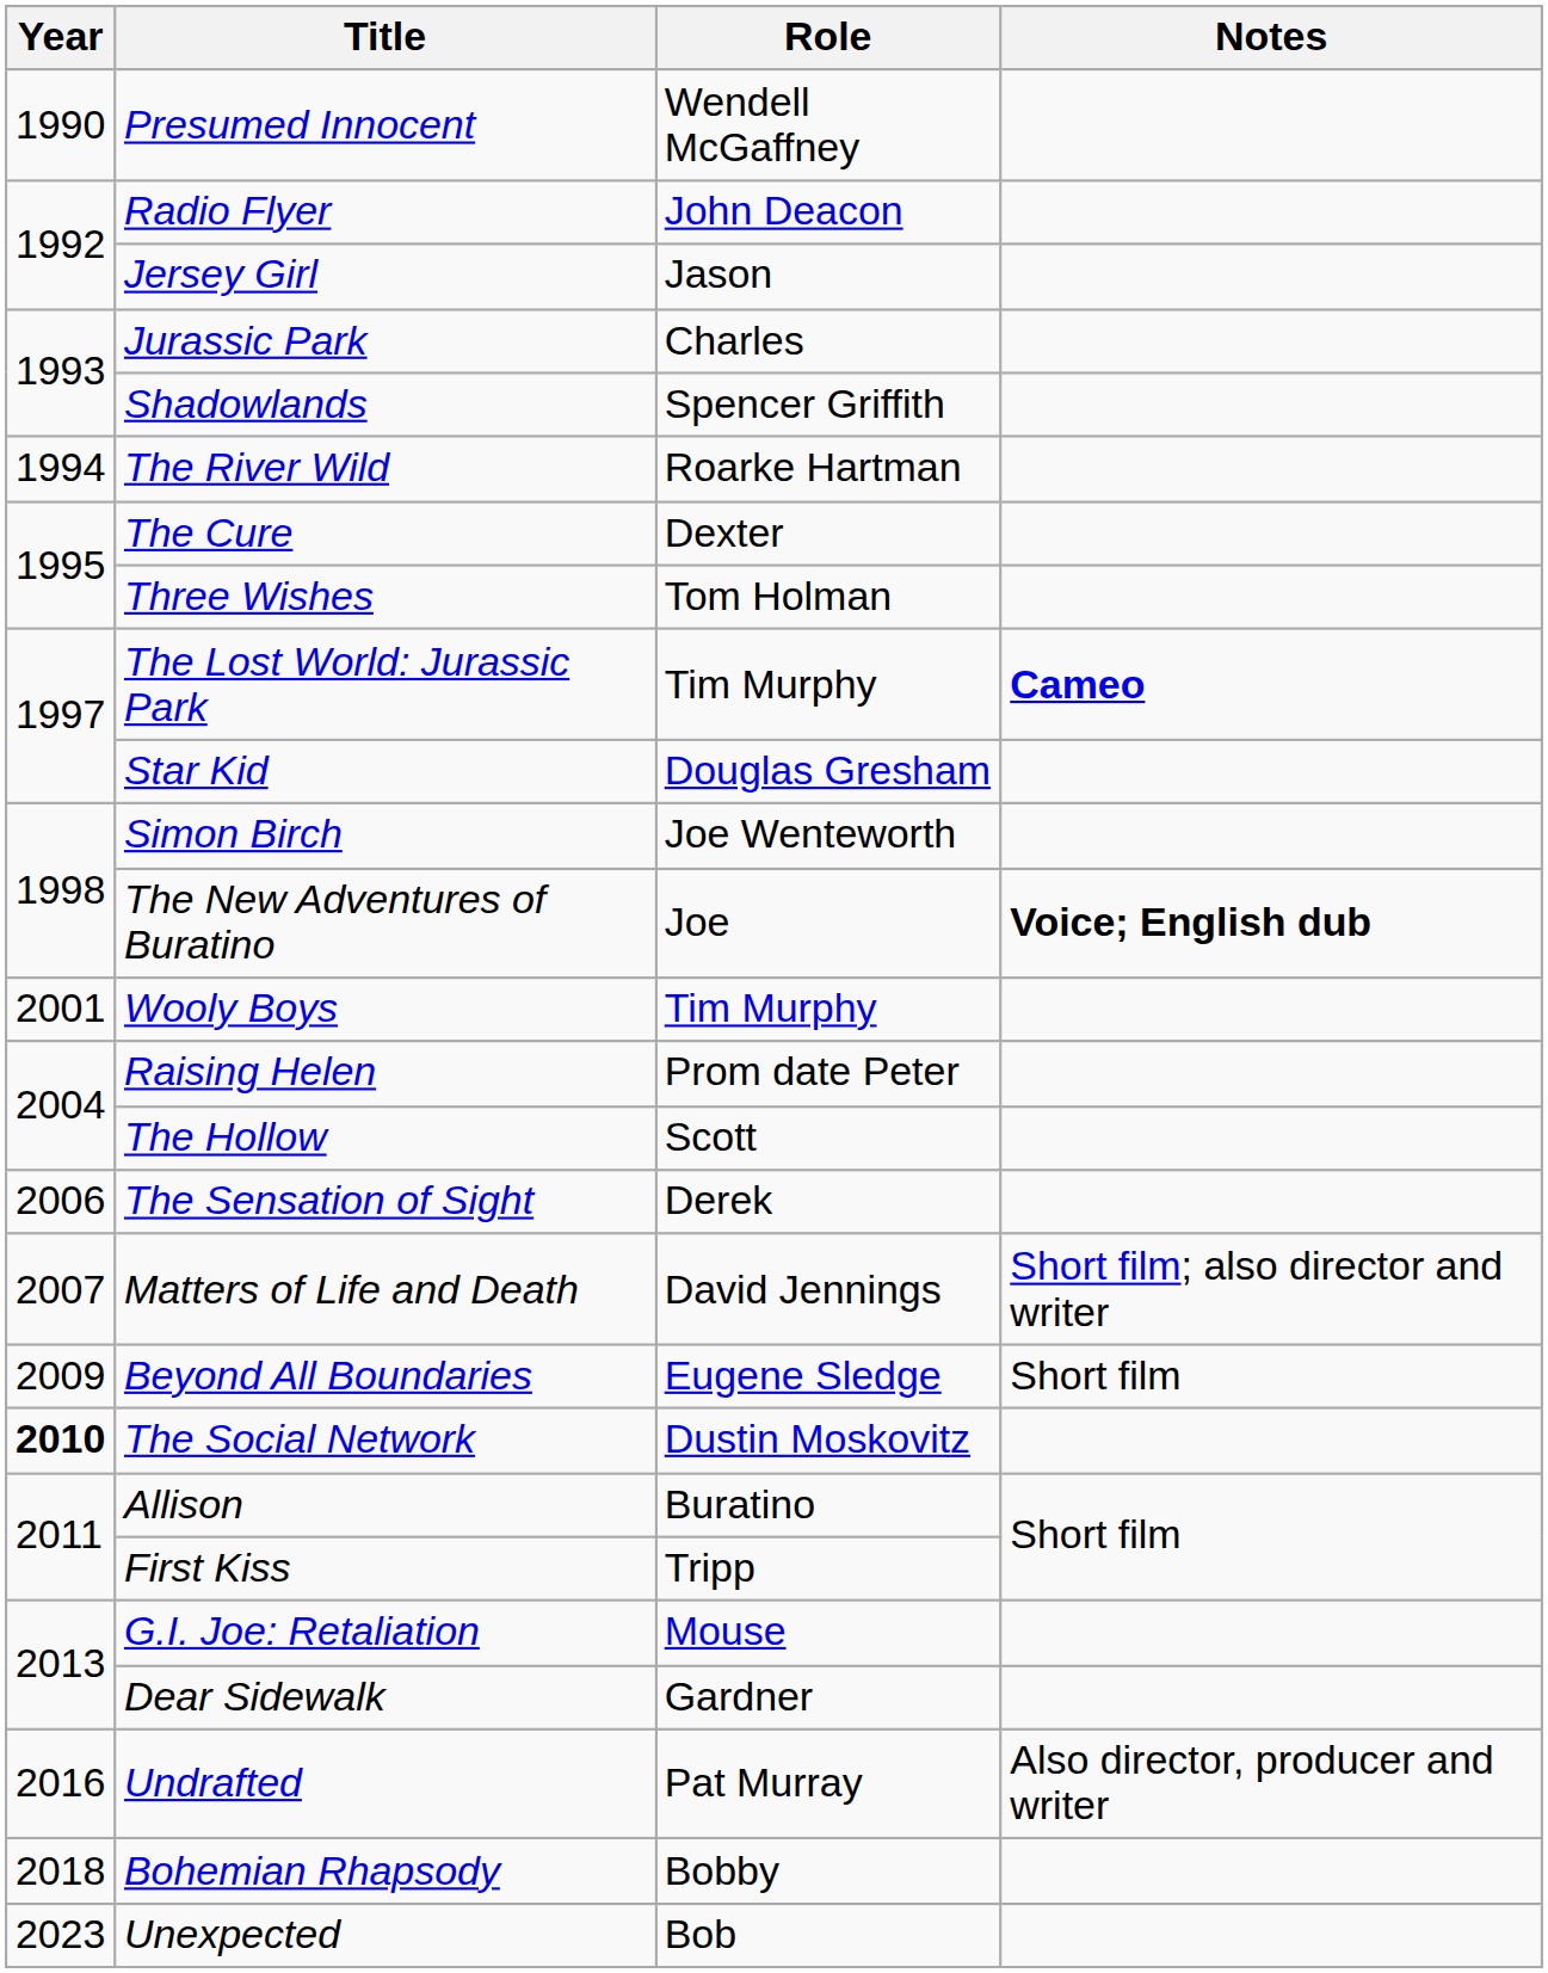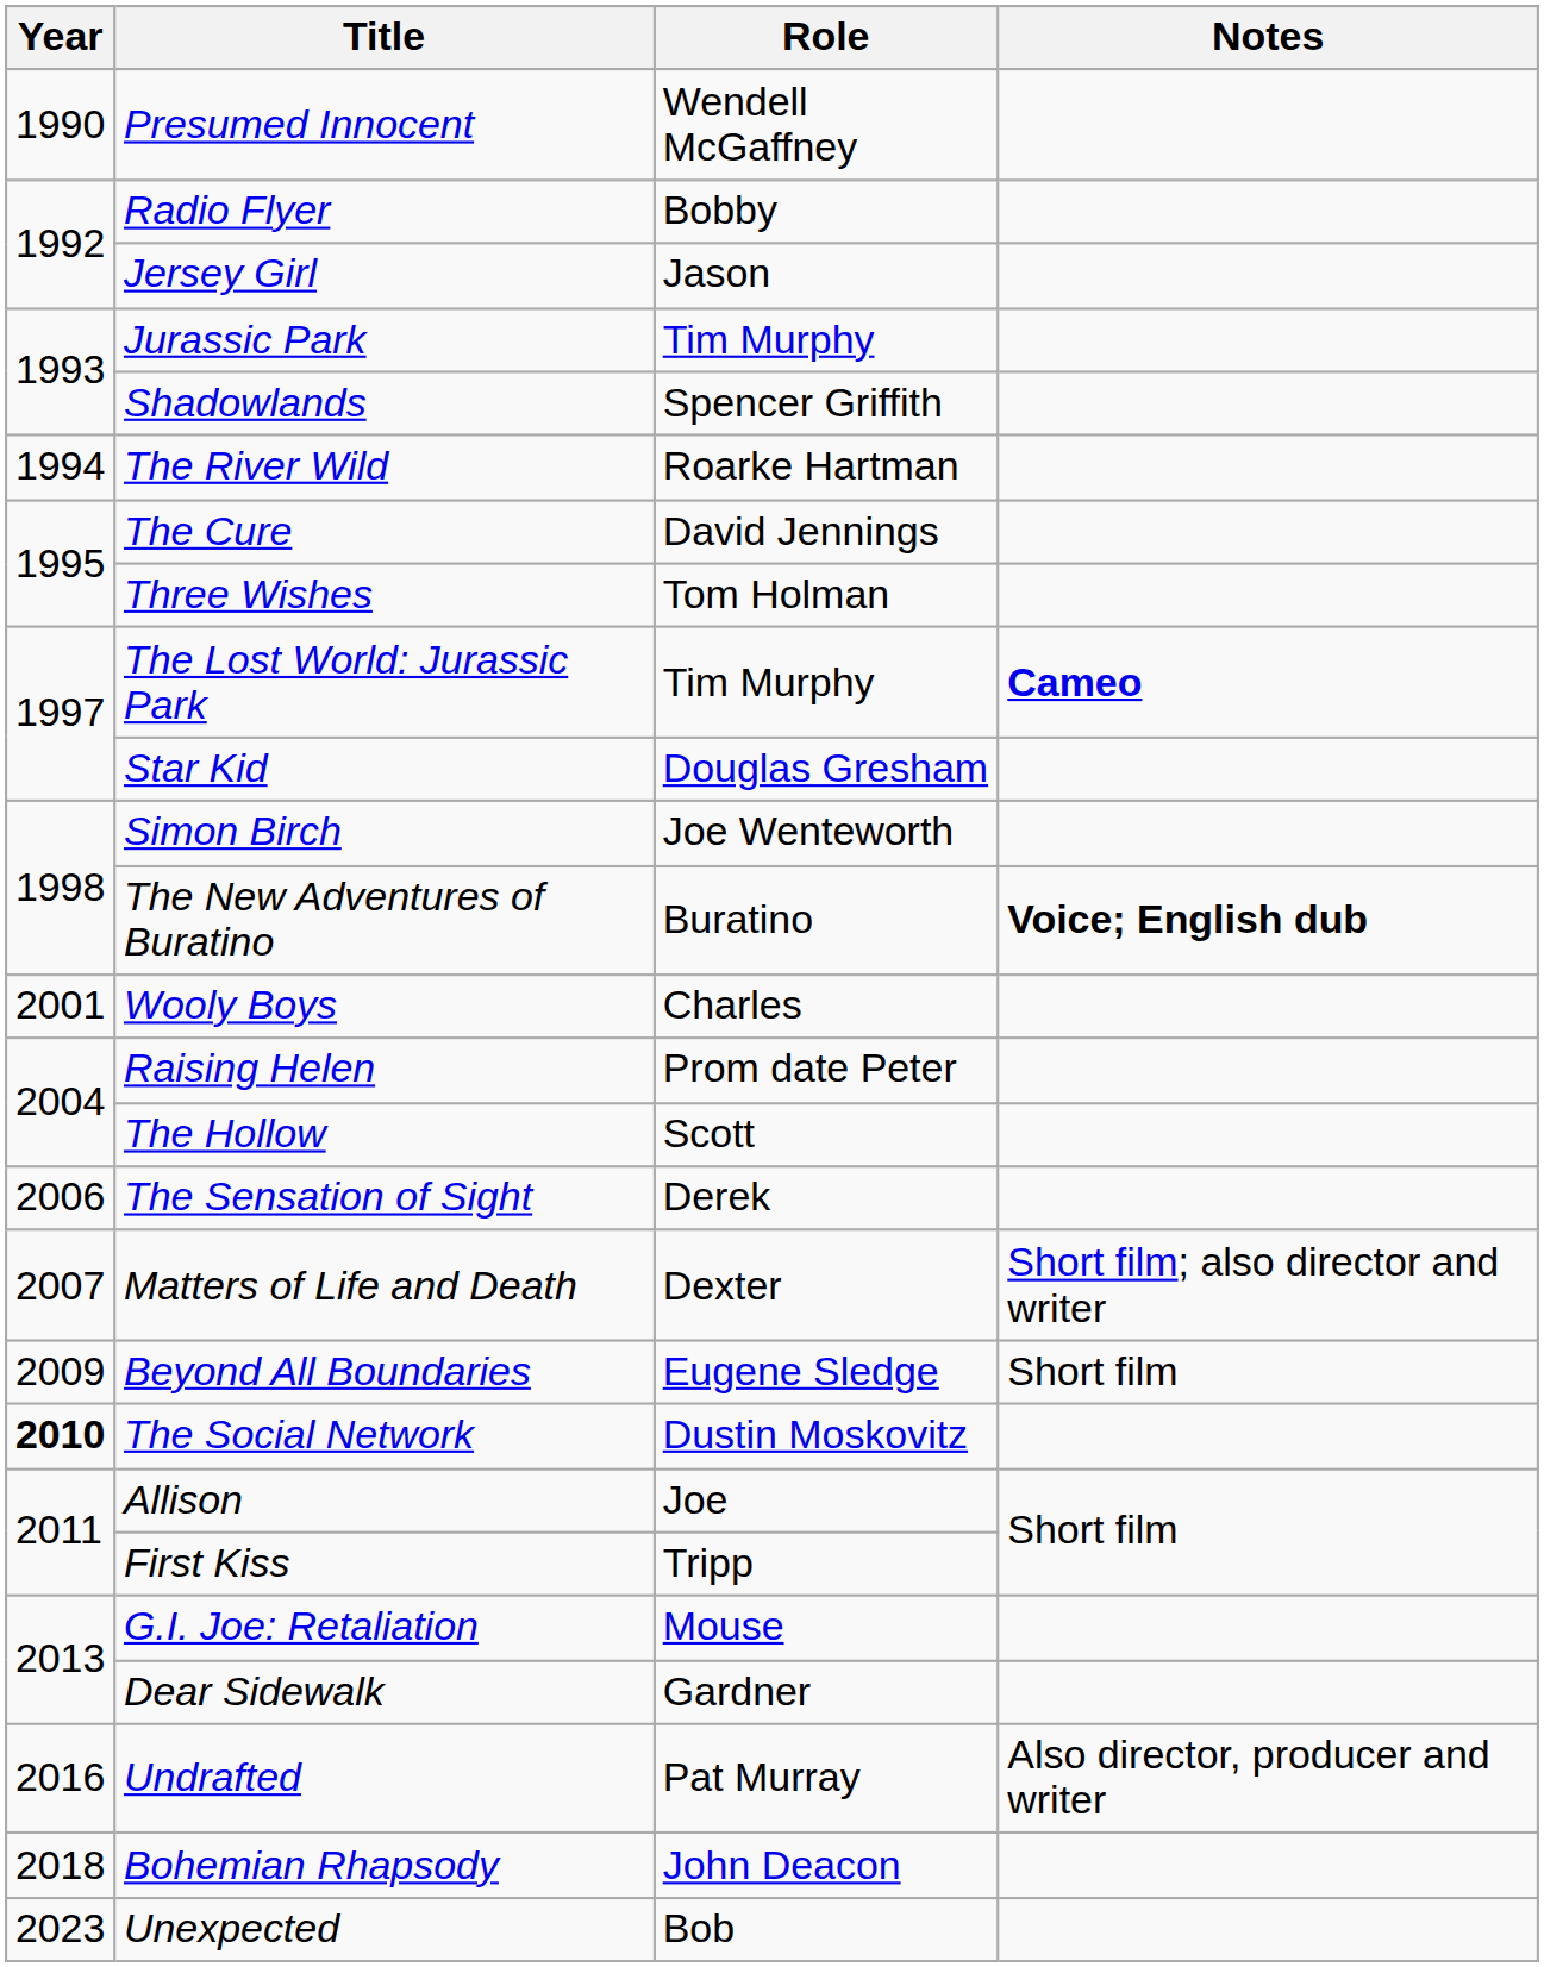Radio Flyer | Role: John Deacon -> Bobby
Jurassic Park | Role: Charles -> Tim Murphy
The Cure | Role: Dexter -> David Jennings
The New Adventures of Buratino | Role: Joe -> Buratino
Wooly Boys | Role: Tim Murphy -> Charles
Matters of Life and Death | Role: David Jennings -> Dexter
Allison | Role: Buratino -> Joe
Bohemian Rhapsody | Role: Bobby -> John Deacon
